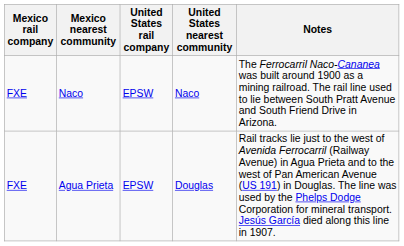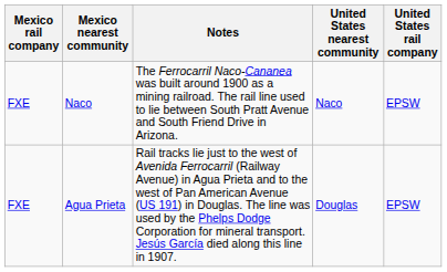columns swapped: United States rail company <-> Notes
